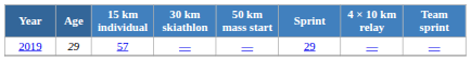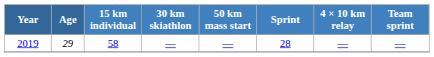2019 | 15 km individual: 57 -> 58
2019 | Sprint: 29 -> 28
